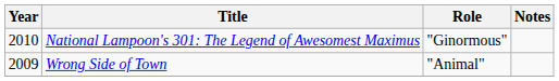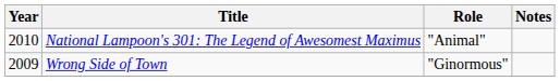National Lampoon's 301: The Legend of Awesomest Maximus | Role: "Ginormous" -> "Animal"
Wrong Side of Town | Role: "Animal" -> "Ginormous"
